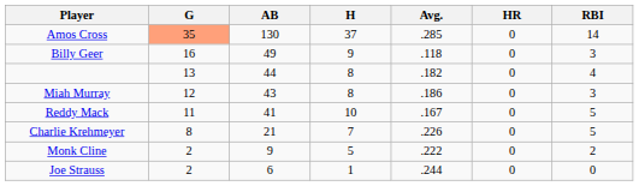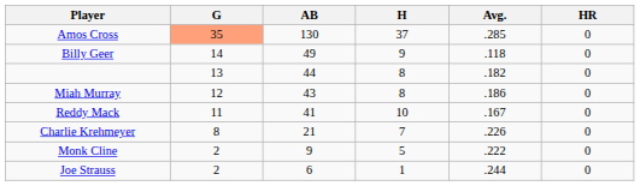- column: RBI | 14 | 3 | 4 | 3 | 5 | 5 | 2 | 0
Billy Geer | G: 16 -> 14
